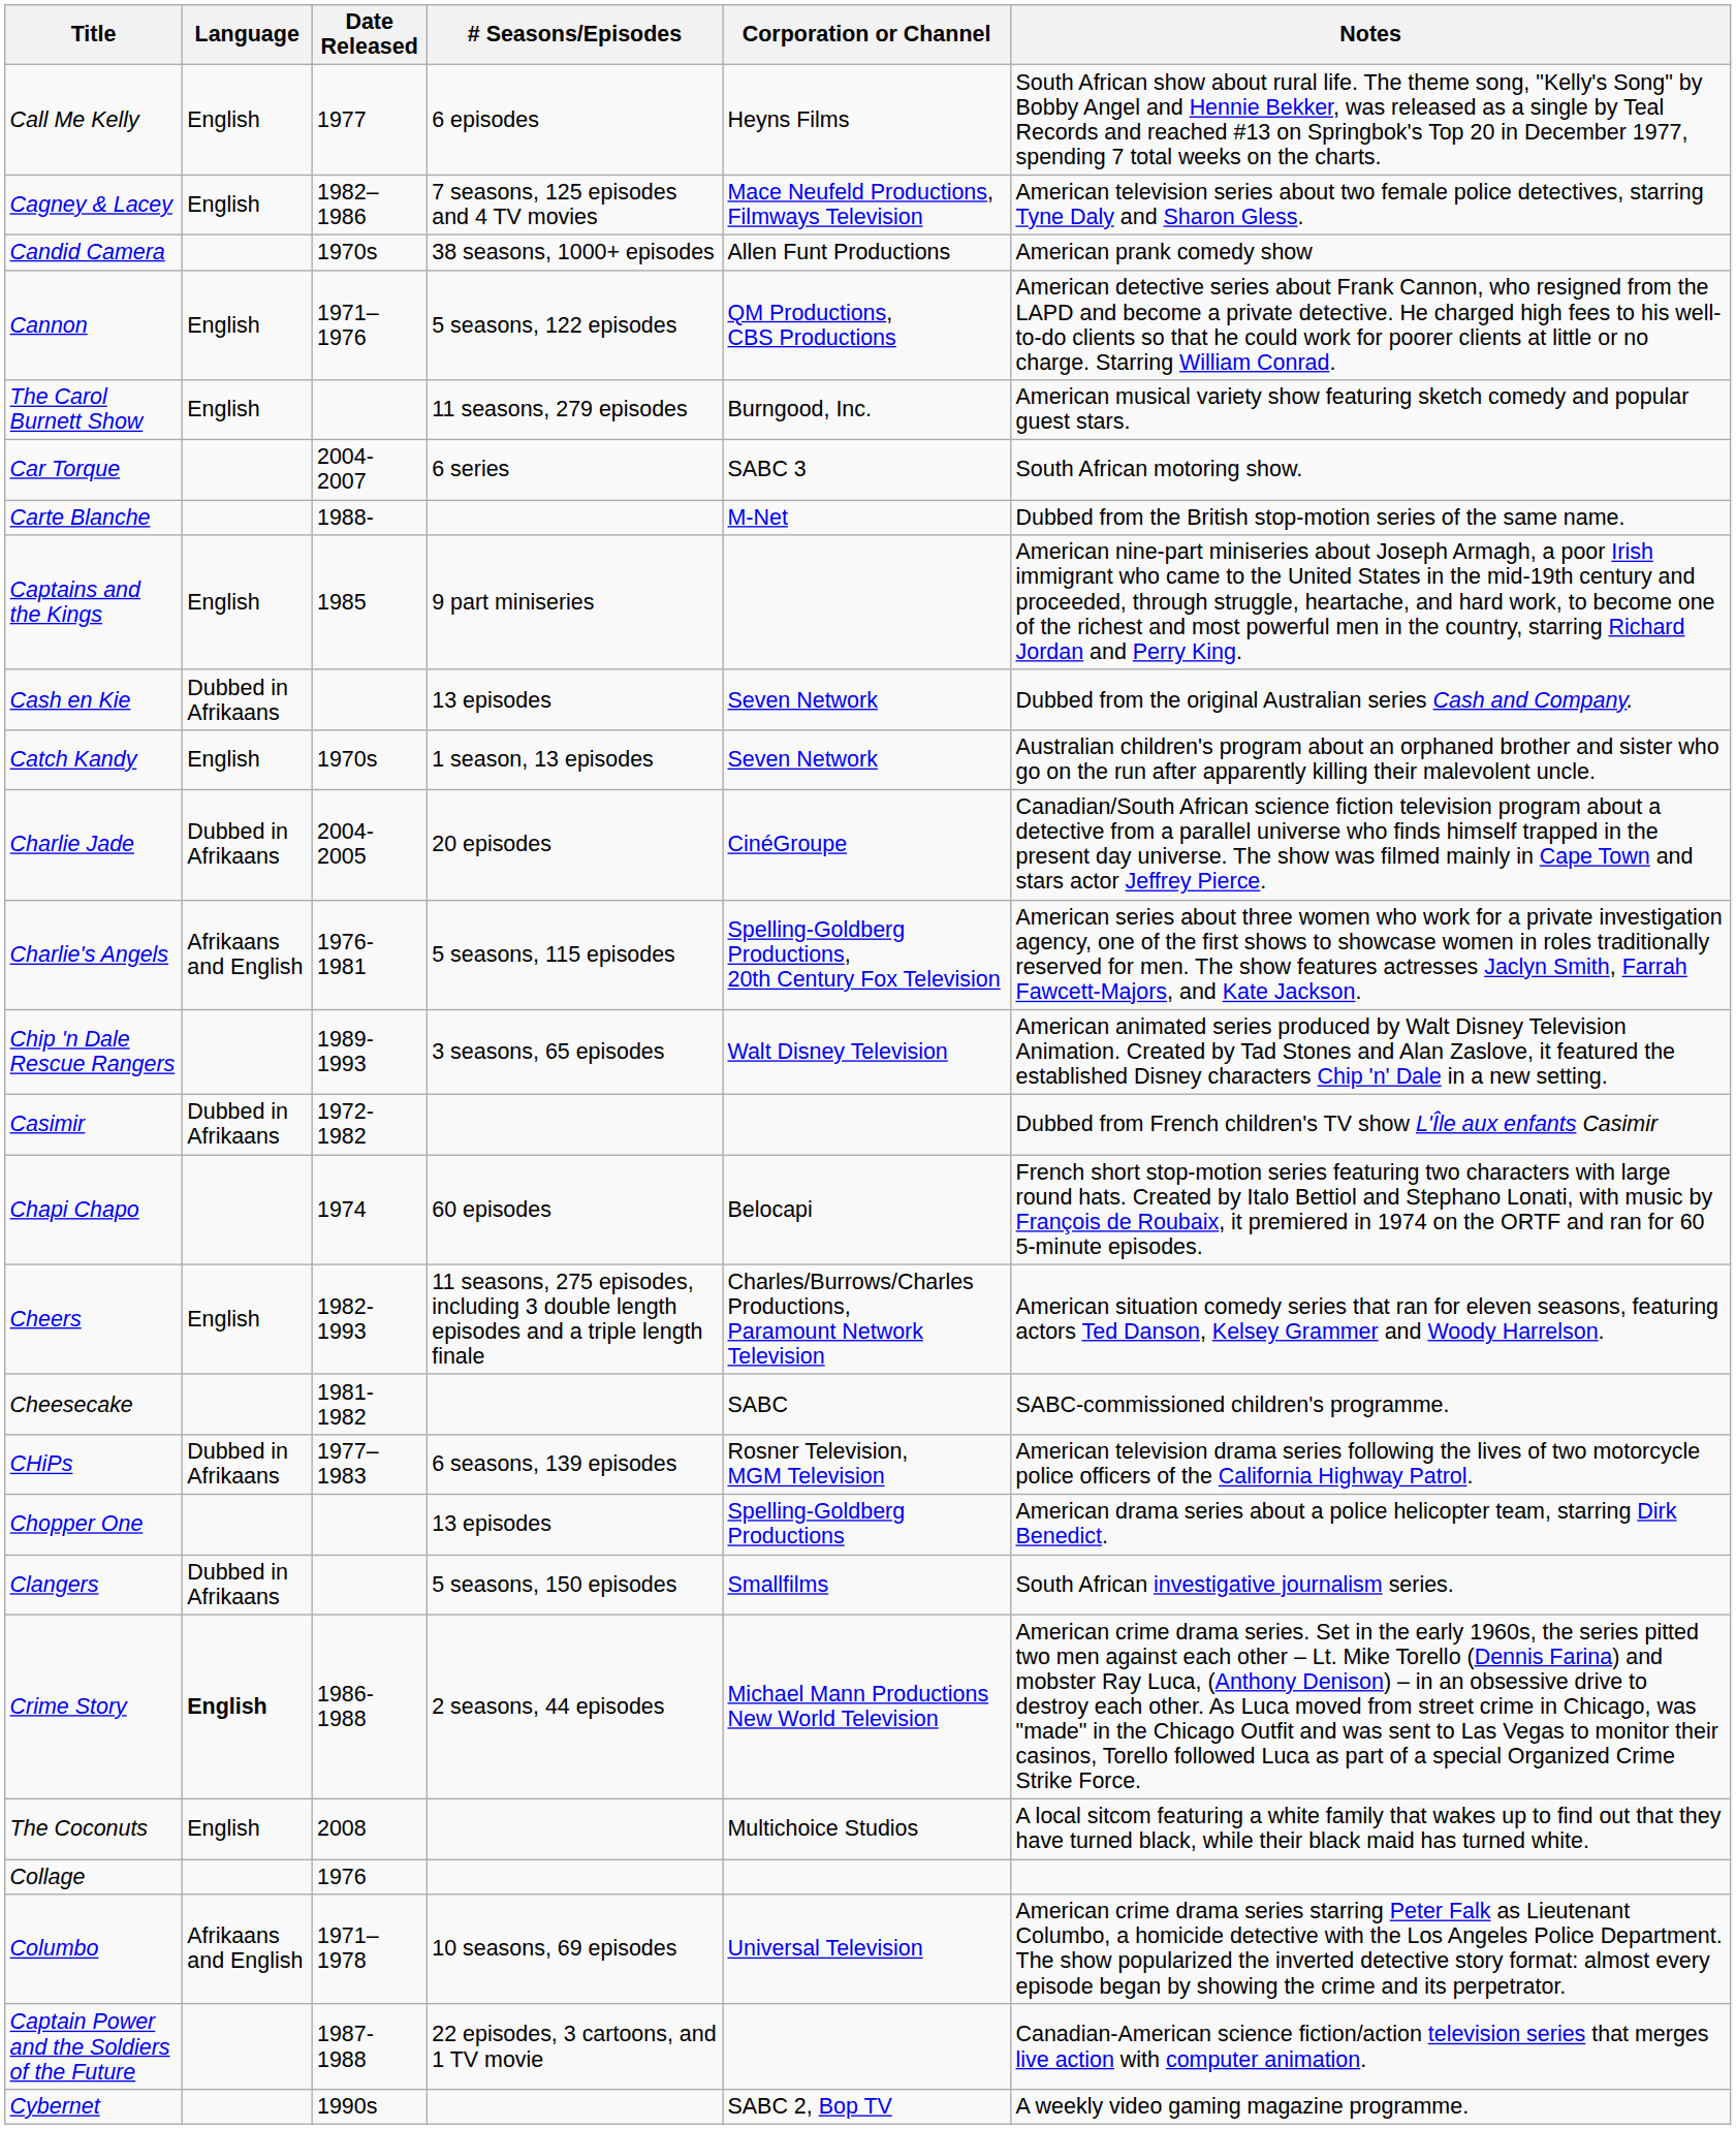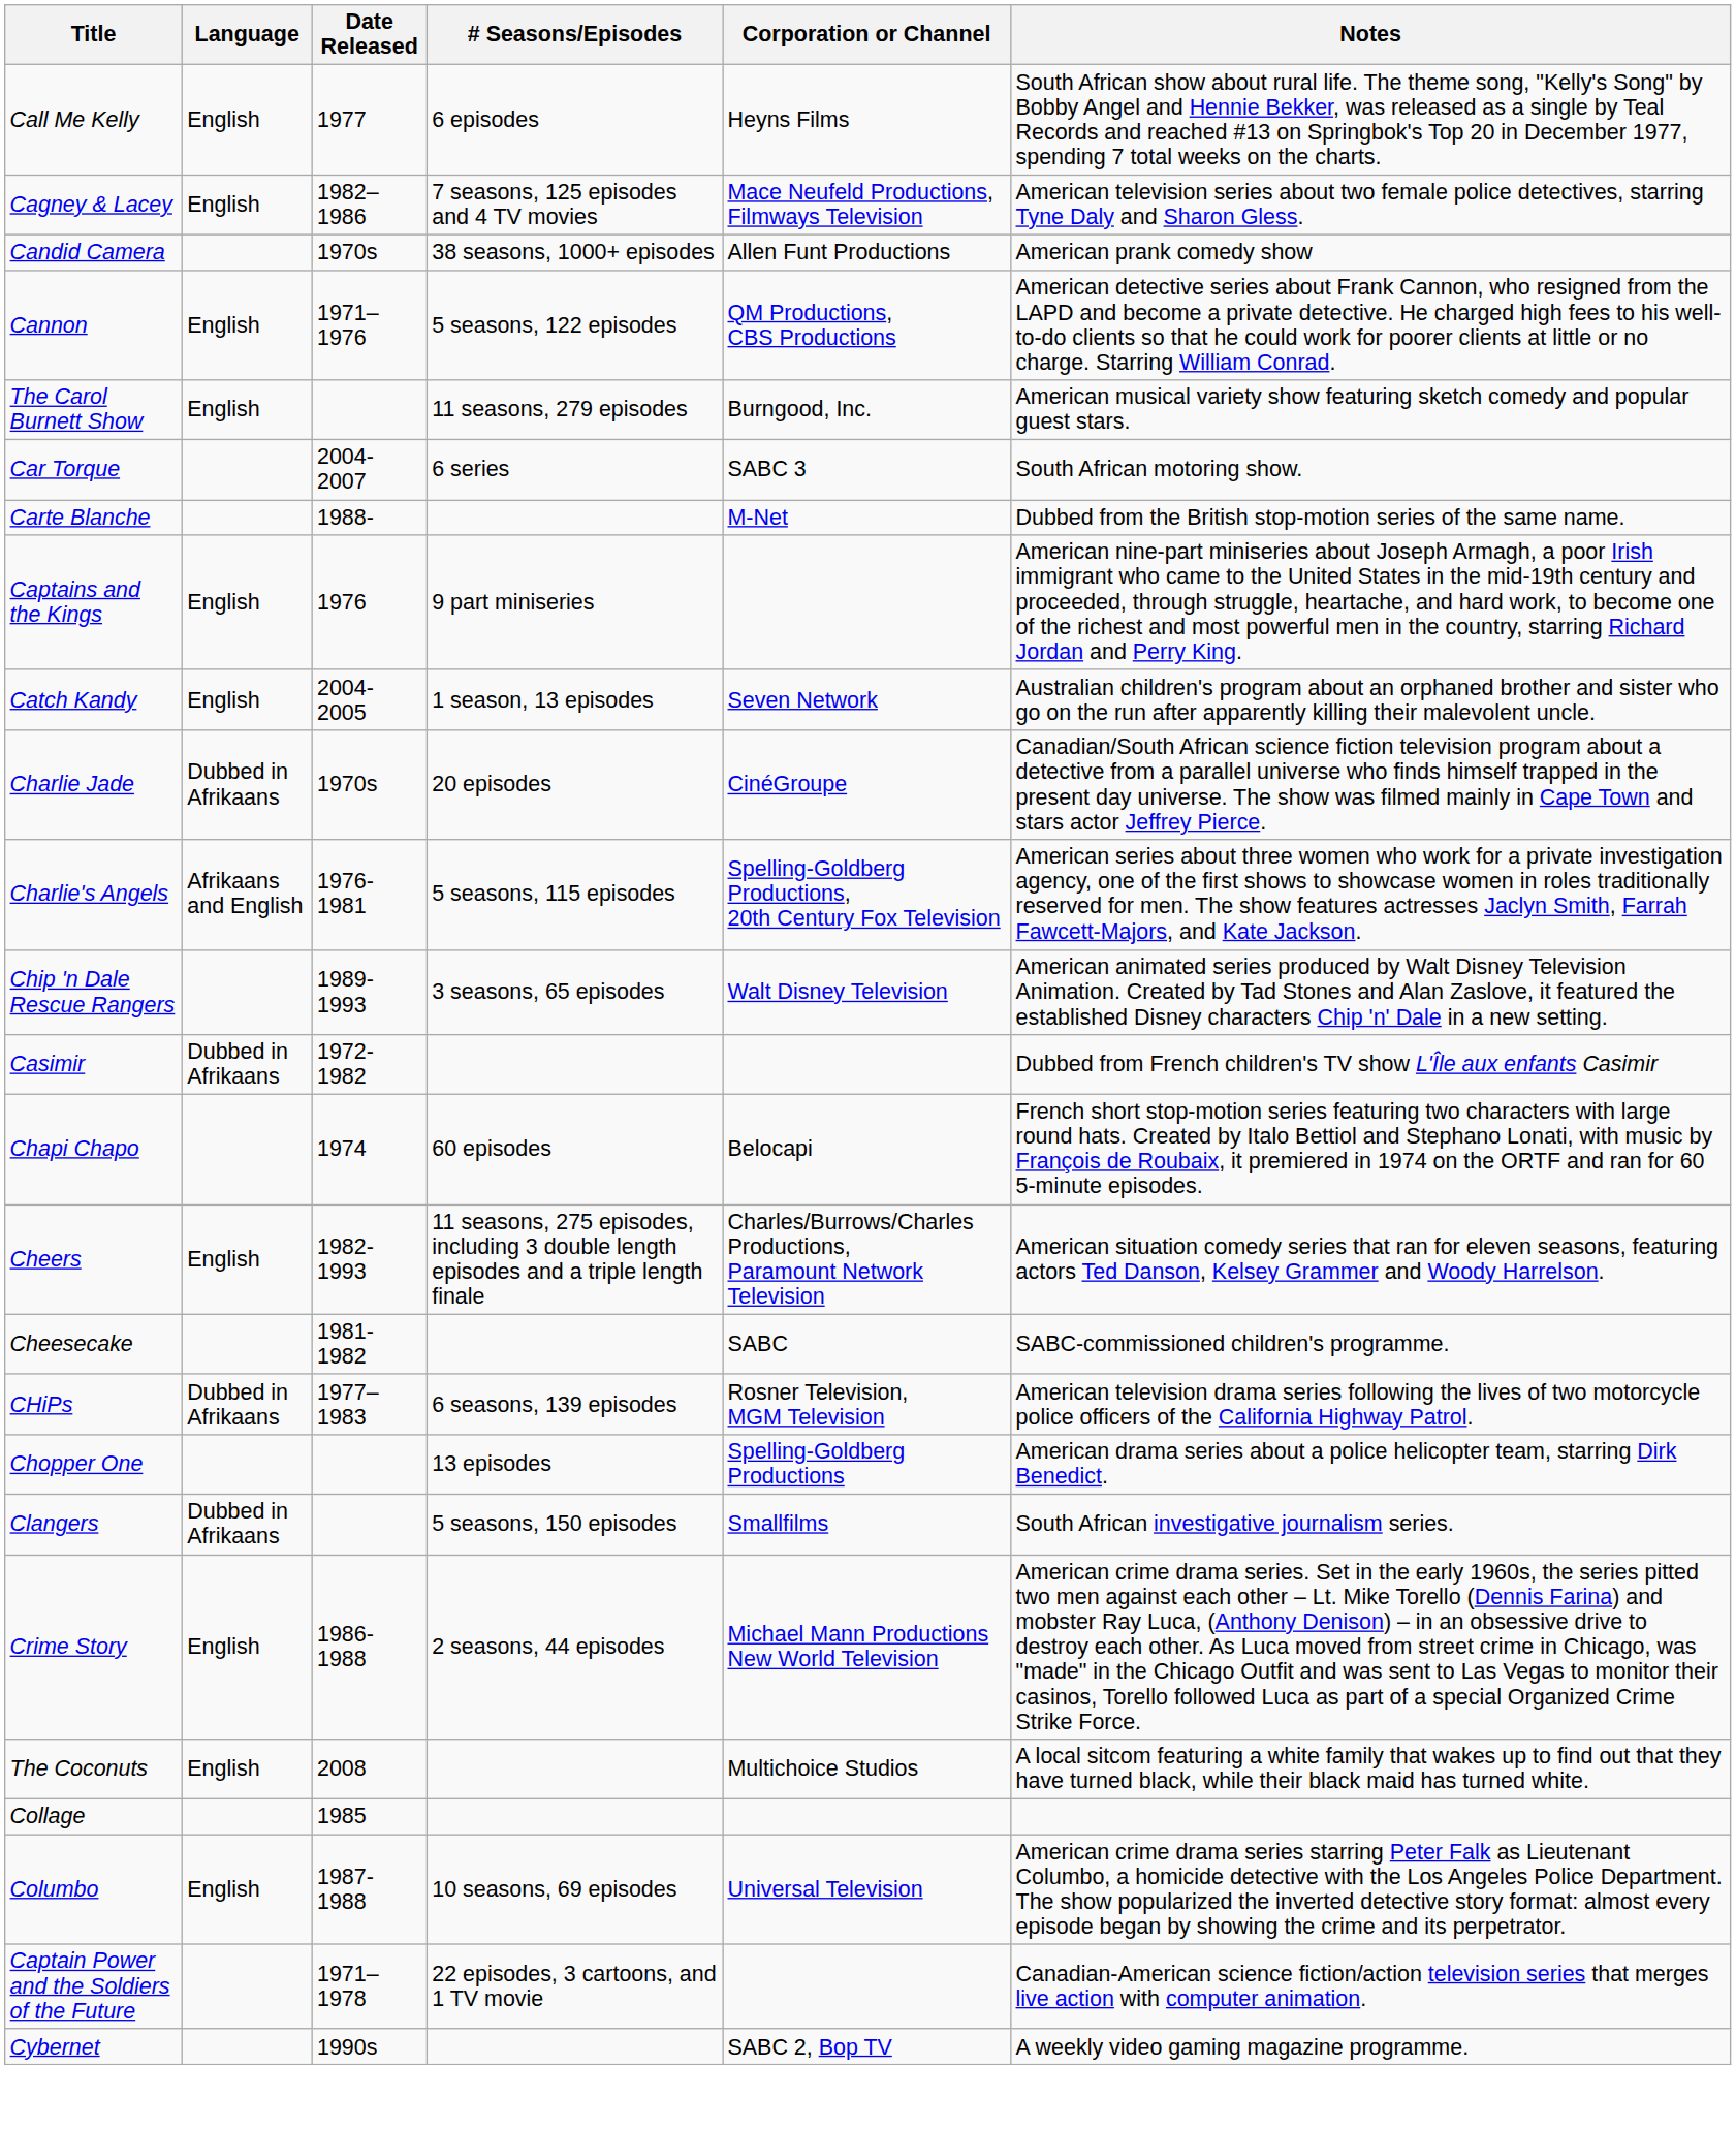Captains and the Kings | Date Released: 1985 -> 1976
- row: Cash en Kie | Dubbed in Afrikaans | 13 episodes | Seven Network | Dubbed from the original Australian series Cash and Company.
Catch Kandy | Date Released: 1970s -> 2004-2005
Charlie Jade | Date Released: 2004-2005 -> 1970s
Crime Story | Language: bold -> normal
Collage | Date Released: 1976 -> 1985
Columbo | Language: Afrikaans and English -> English
Columbo | Date Released: 1971–1978 -> 1987-1988
Captain Power and the Soldiers of the Future | Date Released: 1987-1988 -> 1971–1978
